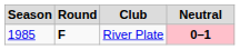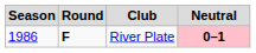River Plate | Season: 1985 -> 1986
